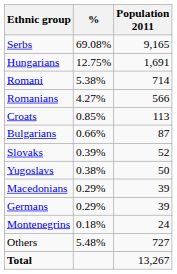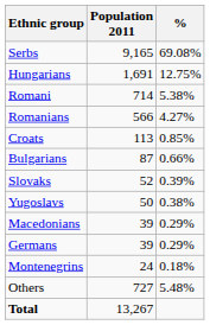columns swapped: Population 2011 <-> %
